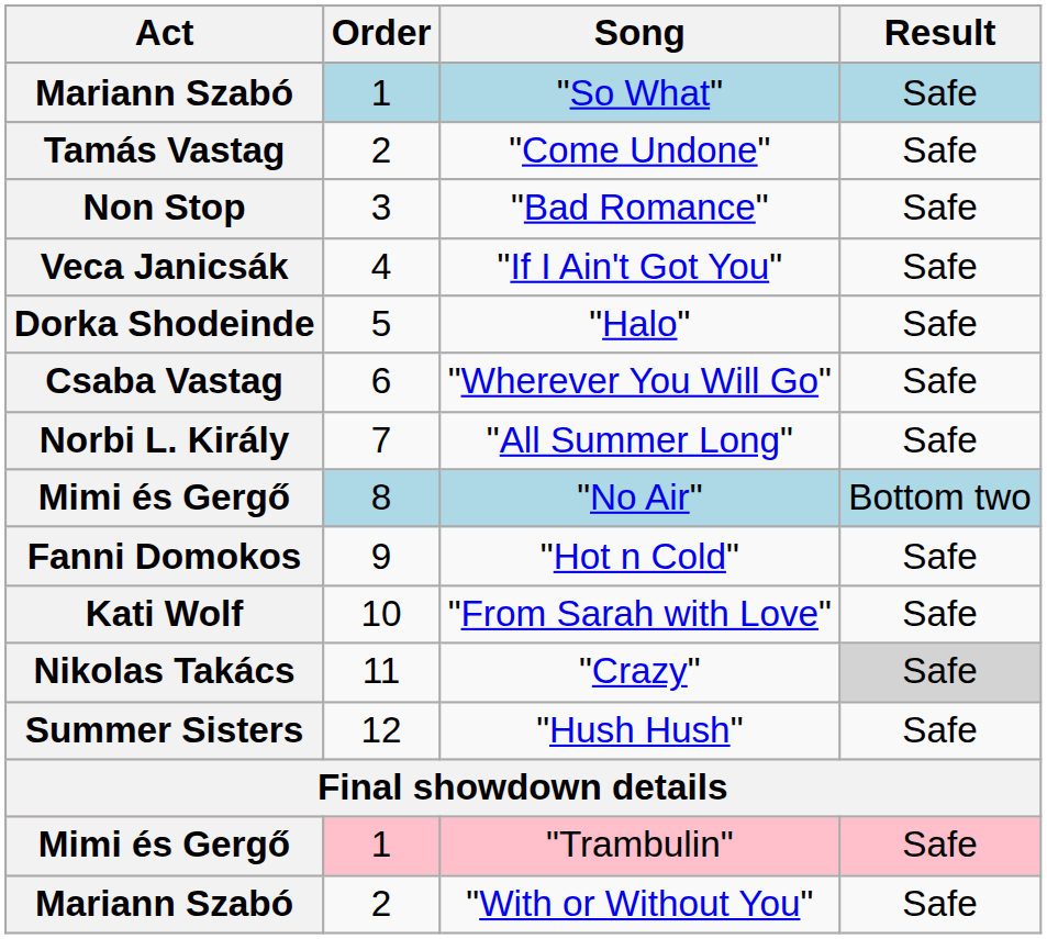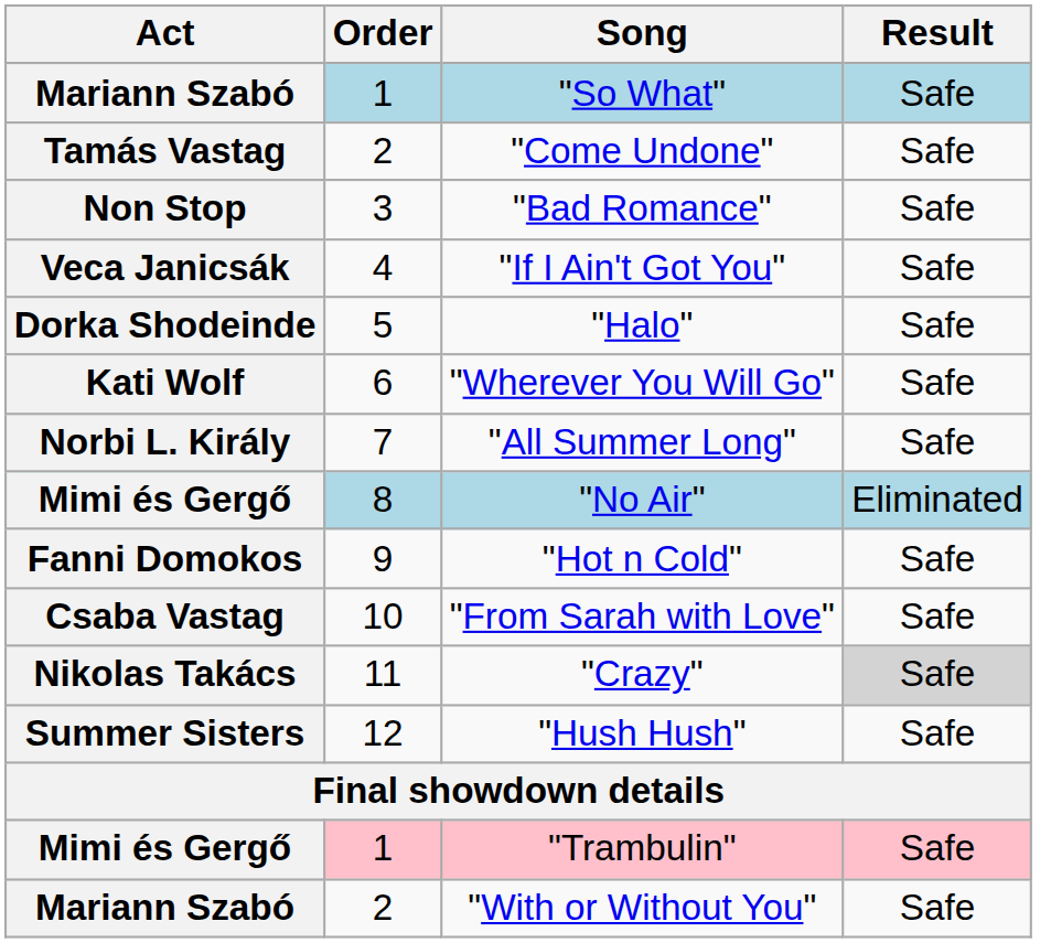"Wherever You Will Go" | Act: Csaba Vastag -> Kati Wolf
"No Air" | Result: Bottom two -> Eliminated
"From Sarah with Love" | Act: Kati Wolf -> Csaba Vastag
